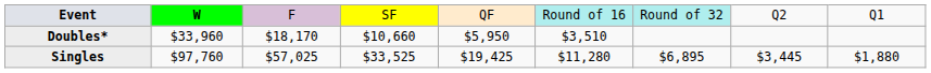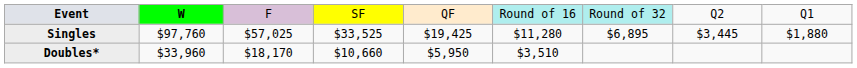rows swapped: Singles <-> Doubles*
